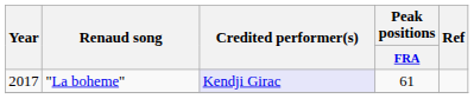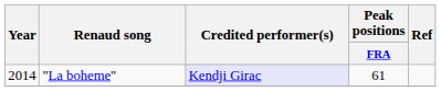"La boheme" | Year: 2017 -> 2014
